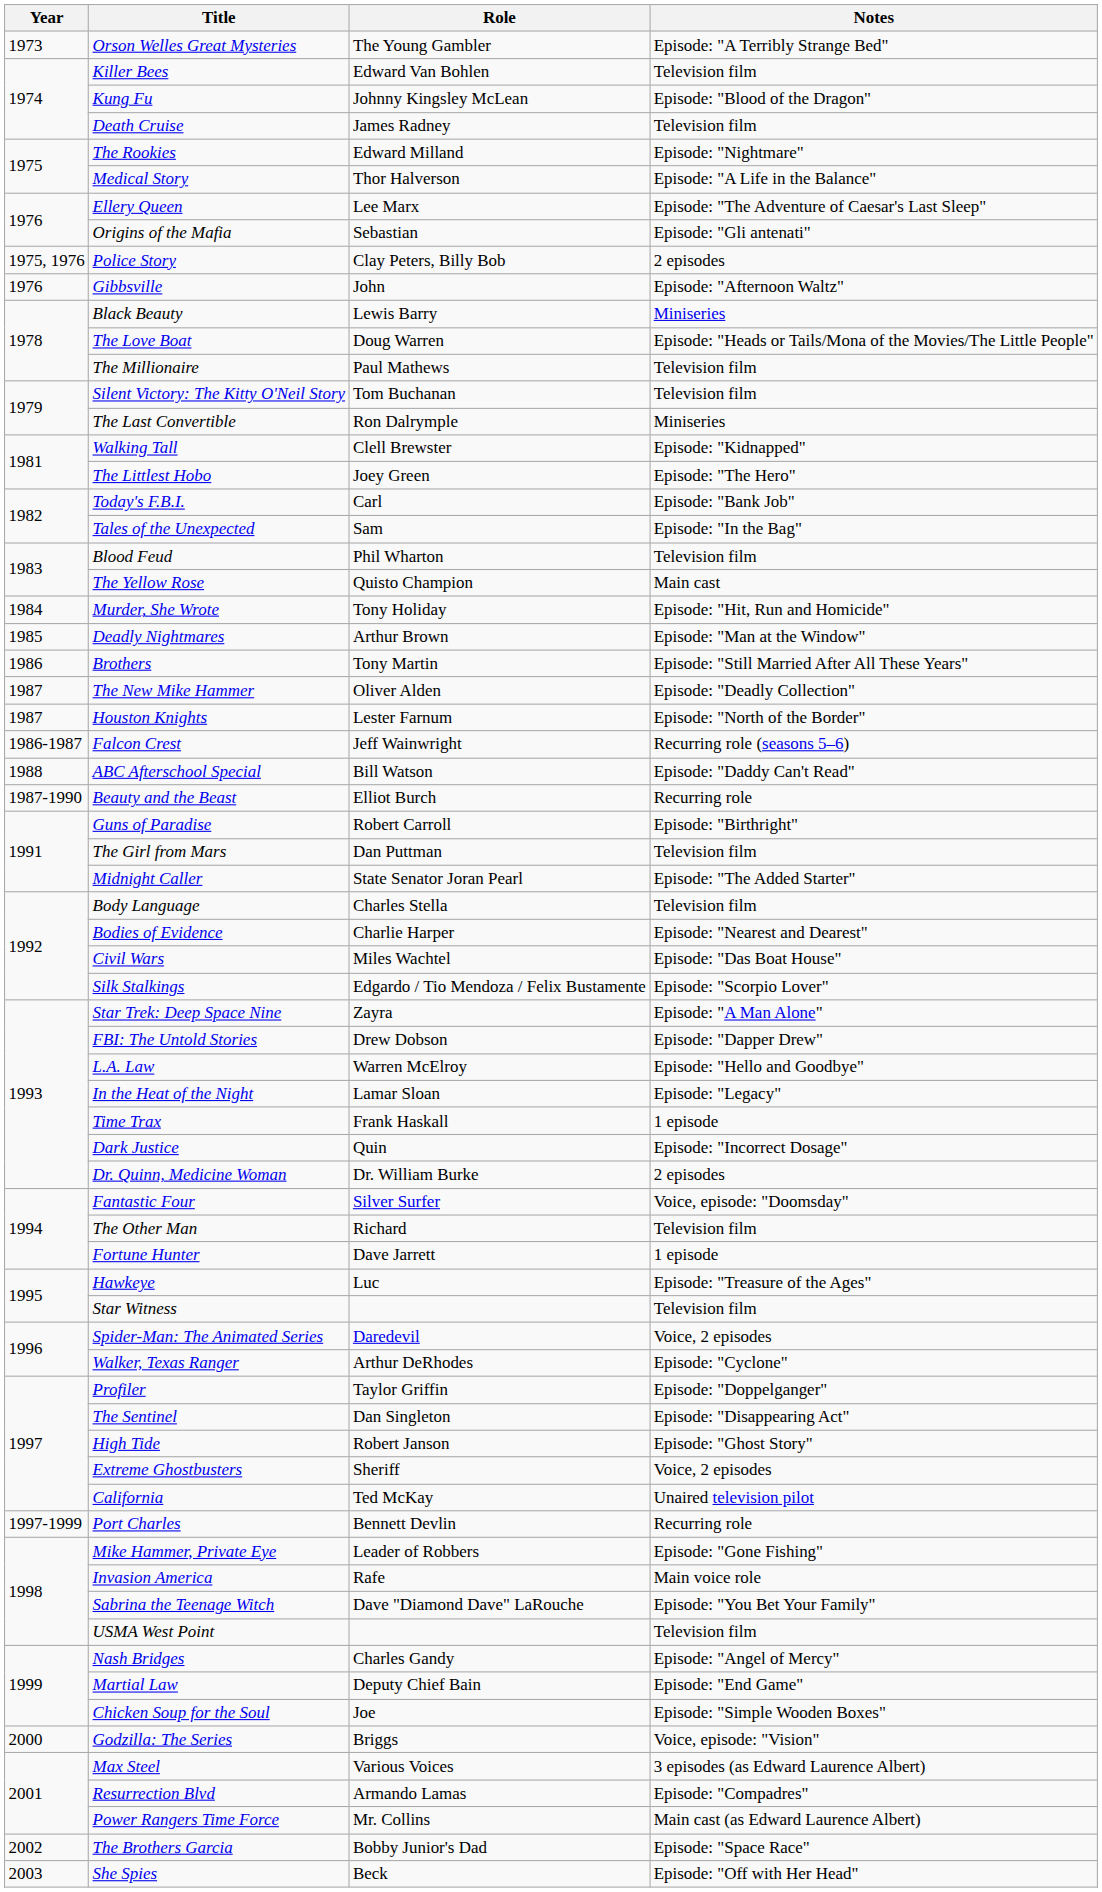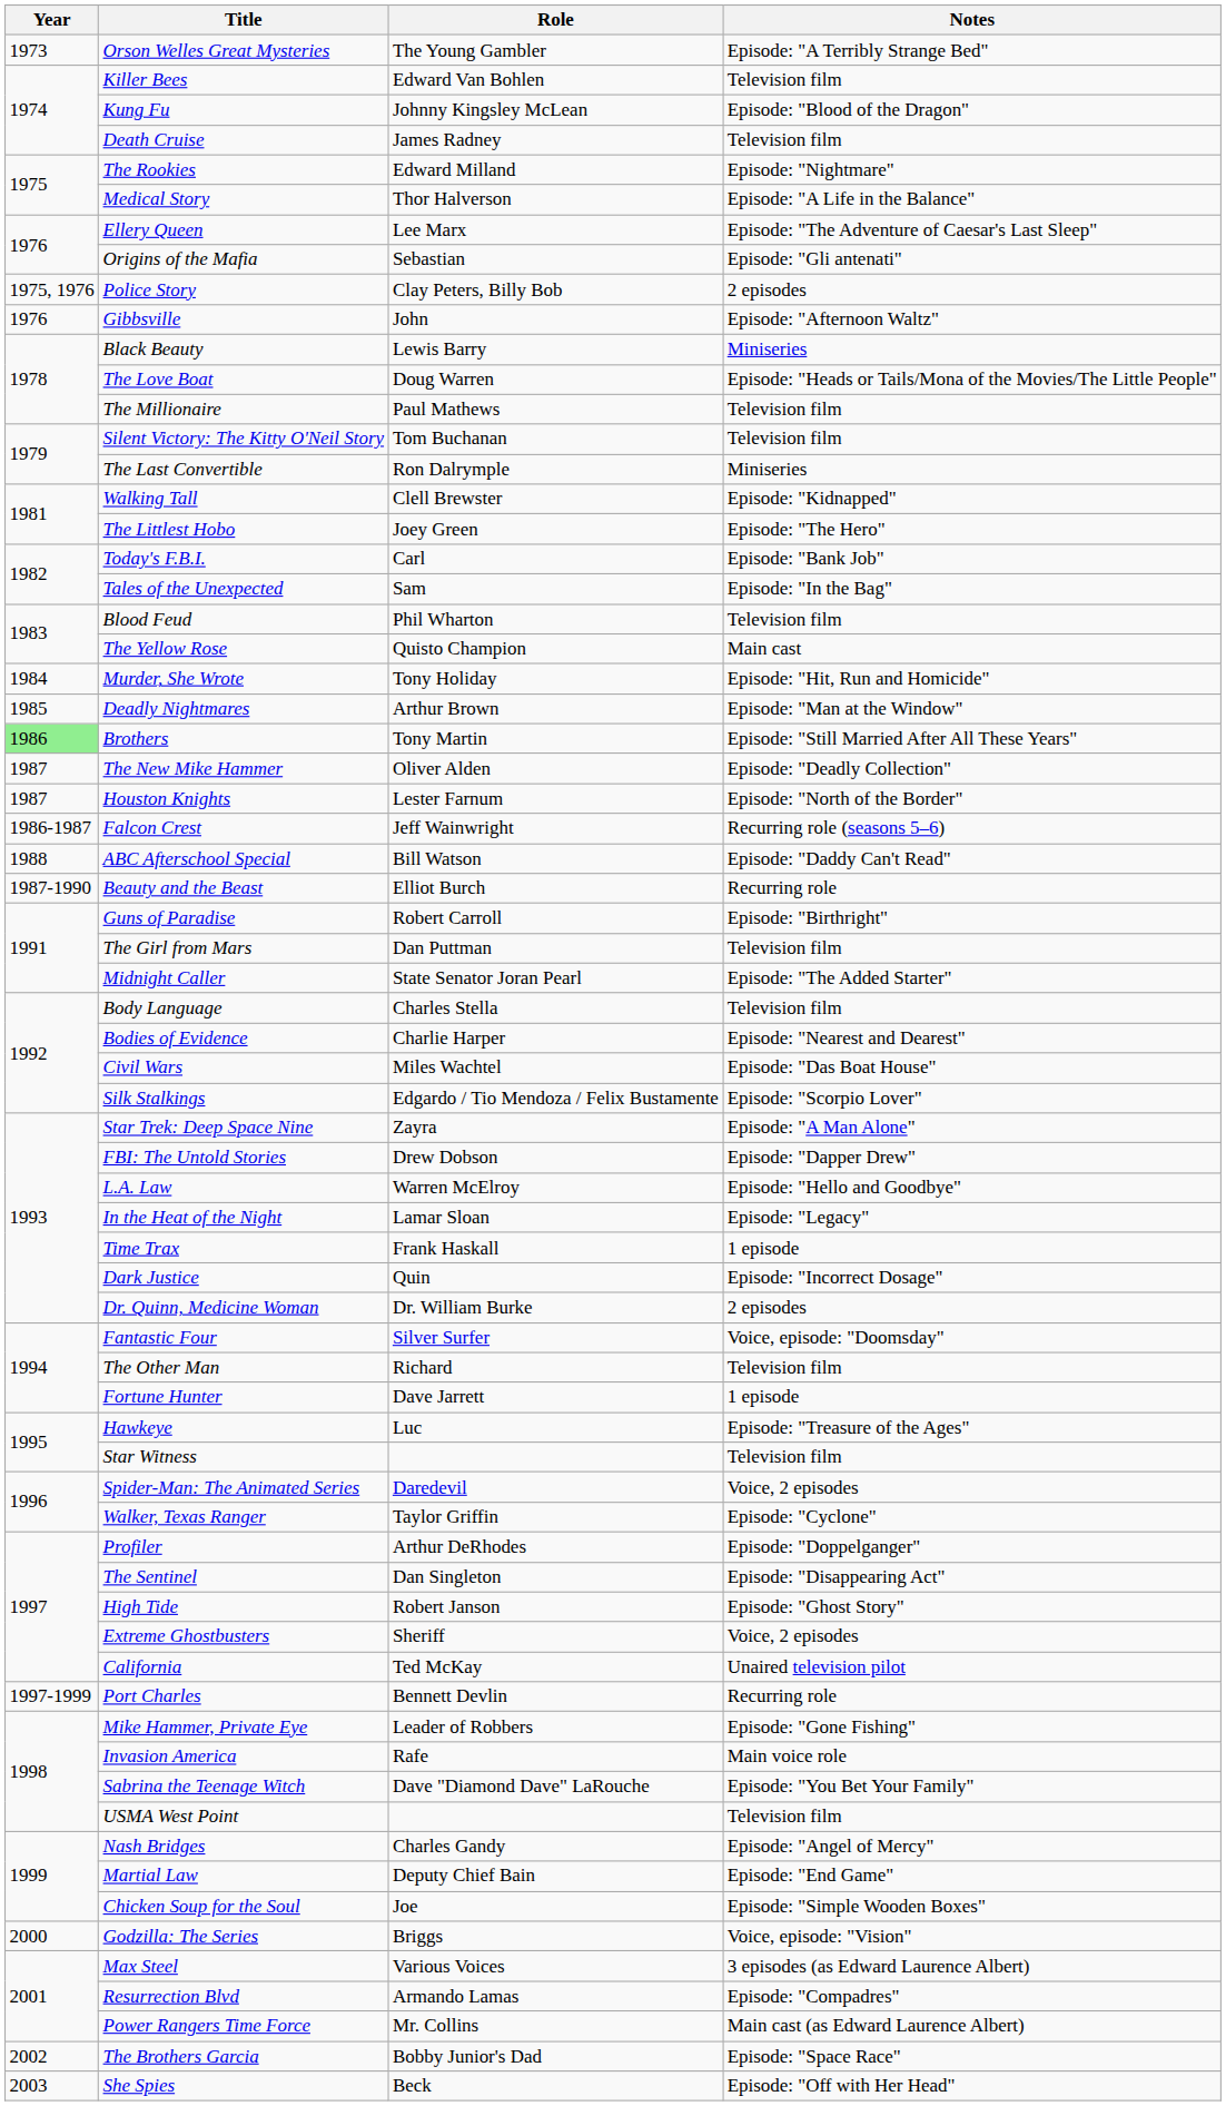Brothers | Year: no background -> lightgreen background
Walker, Texas Ranger | Role: Arthur DeRhodes -> Taylor Griffin
Profiler | Role: Taylor Griffin -> Arthur DeRhodes
